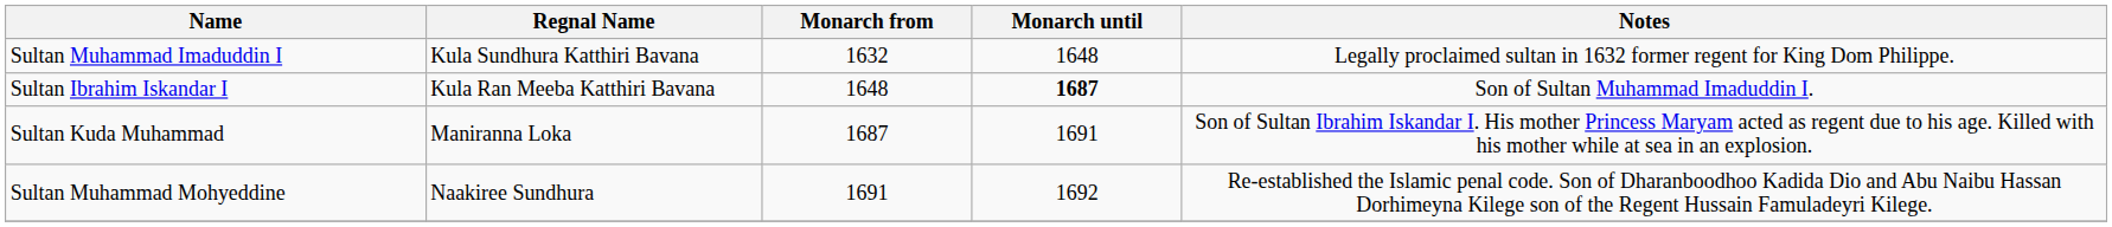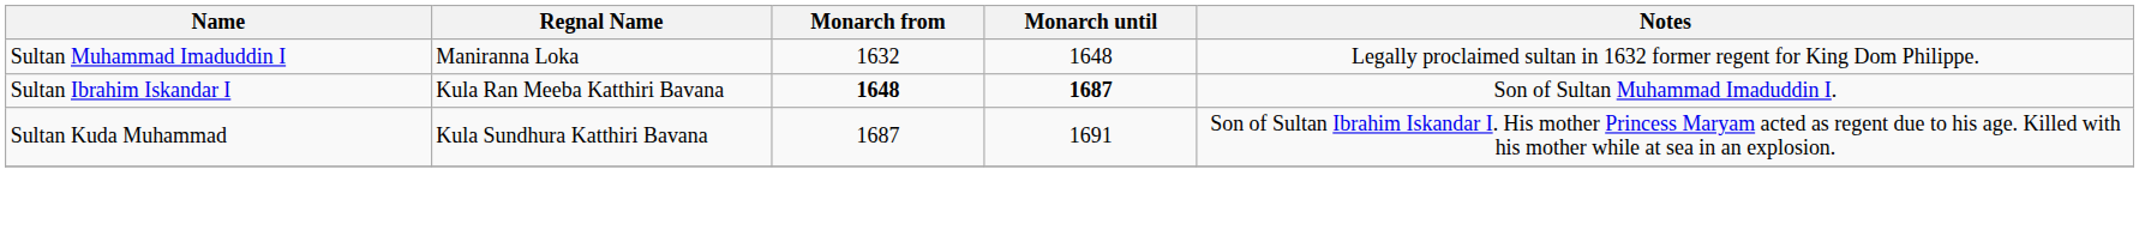Sultan Muhammad Imaduddin I | Regnal Name: Kula Sundhura Katthiri Bavana -> Maniranna Loka
Sultan Ibrahim Iskandar I | Monarch from: normal -> bold
Sultan Kuda Muhammad | Regnal Name: Maniranna Loka -> Kula Sundhura Katthiri Bavana
- row: Sultan Muhammad Mohyeddine | Naakiree Sundhura | 1691 | 1692 | Re-established the Islamic penal code. Son of Dharanboodhoo Kadida Dio and Abu Naibu Hassan Dorhimeyna Kilege son of the Regent Hussain Famuladeyri Kilege.
